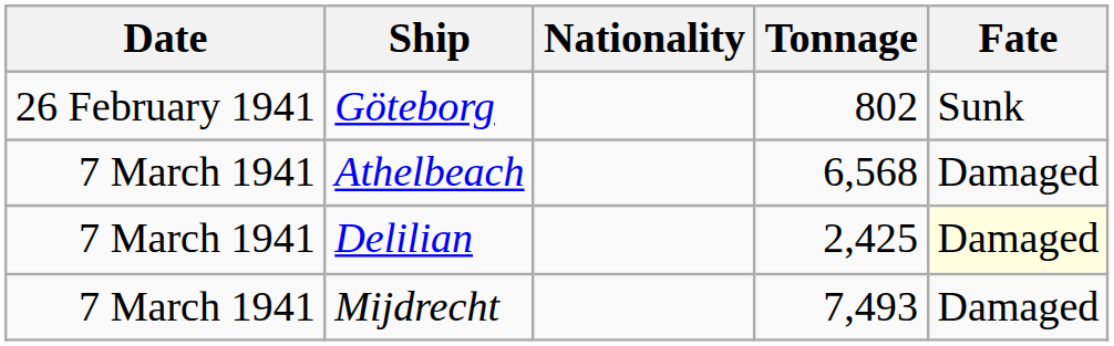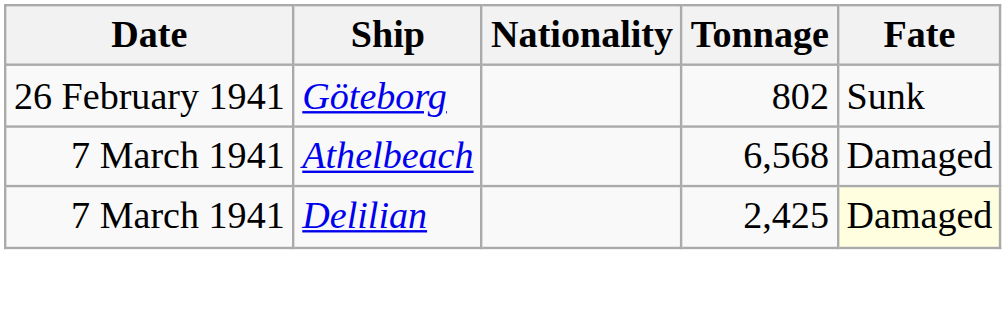- row: 7 March 1941 | Mijdrecht | 7,493 | Damaged
